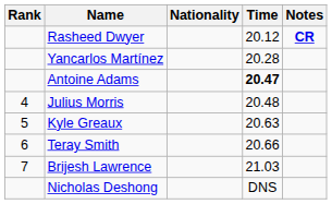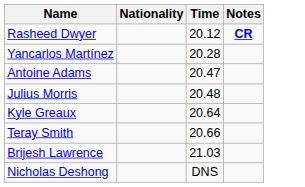- column: Rank | 4 | 5 | 6 | 7
Antoine Adams | Time: bold -> normal
Kyle Greaux | Time: 20.63 -> 20.64
